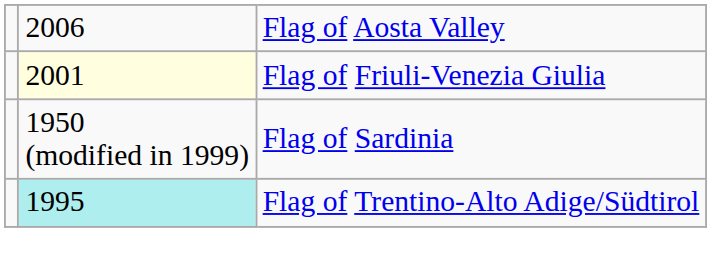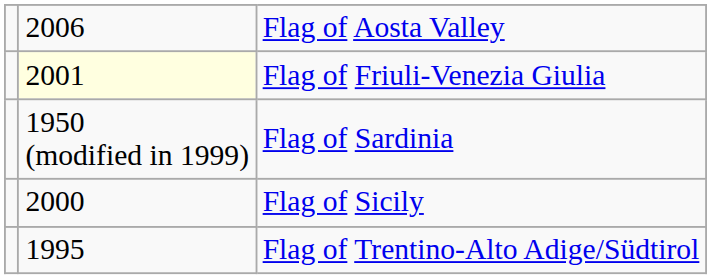+ row: 2000 | Flag of Sicily
Flag of Trentino-Alto Adige/Südtirol | column 2: paleturquoise background -> no background
